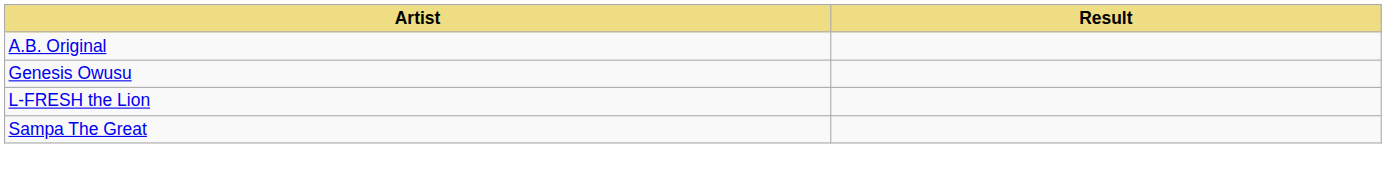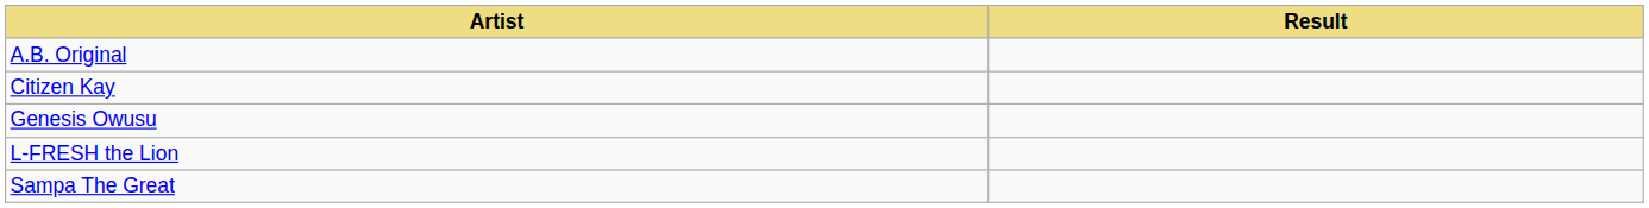+ row: Citizen Kay
